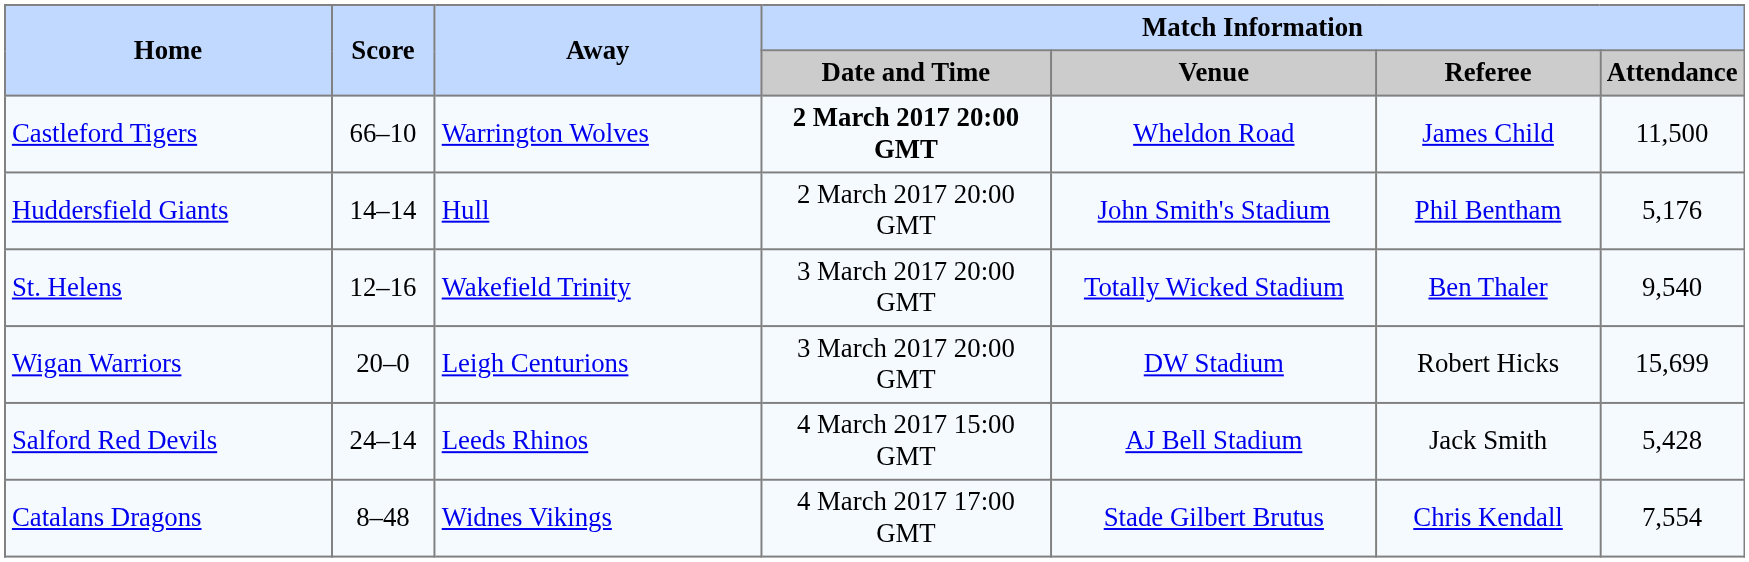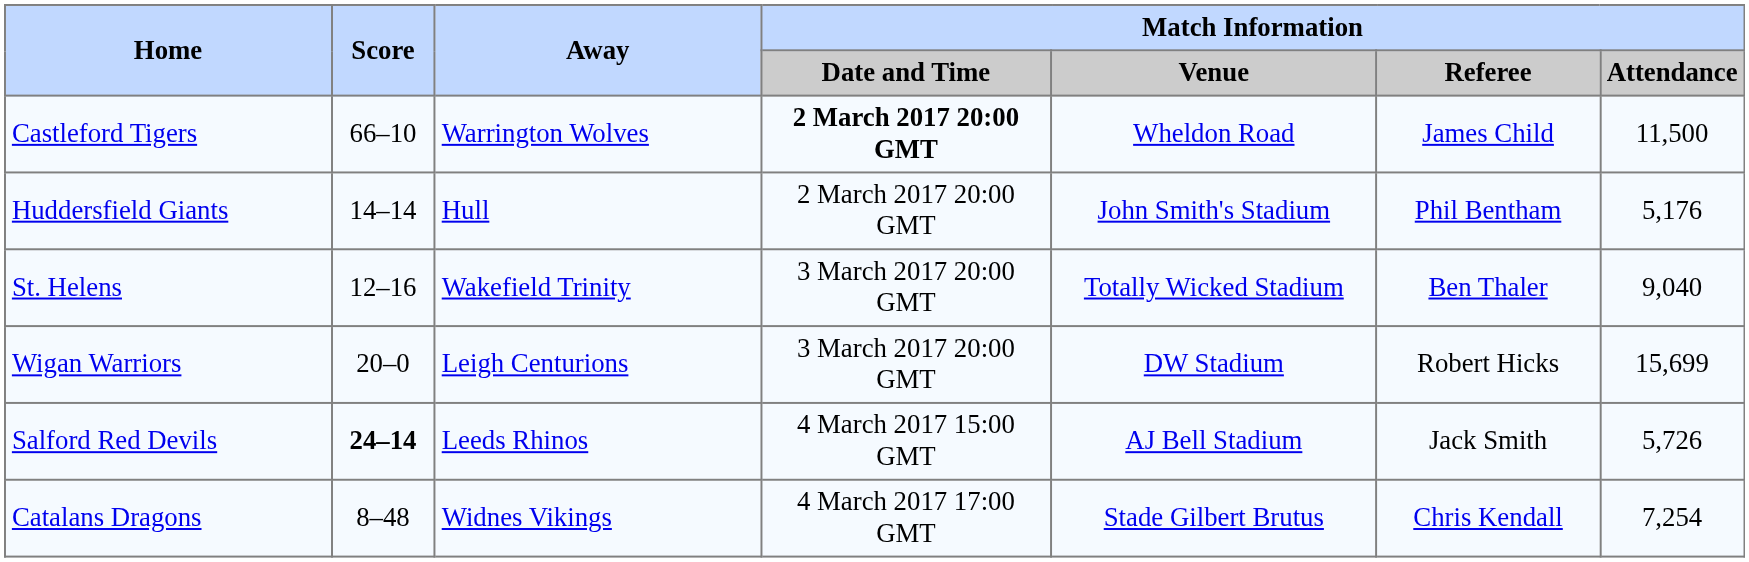St. Helens | Match Information / Attendance: 9,540 -> 9,040
Salford Red Devils | Score: normal -> bold
Salford Red Devils | Match Information / Attendance: 5,428 -> 5,726
Catalans Dragons | Match Information / Attendance: 7,554 -> 7,254
